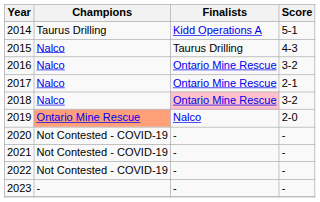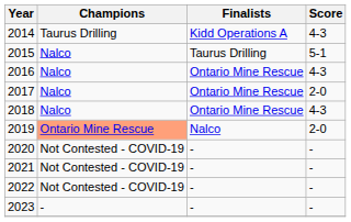2014 | Score: 5-1 -> 4-3
2015 | Score: 4-3 -> 5-1
2016 | Score: 3-2 -> 4-3
2017 | Score: 2-1 -> 2-0
2018 | Finalists: pink background -> no background
2018 | Score: 3-2 -> 4-3
